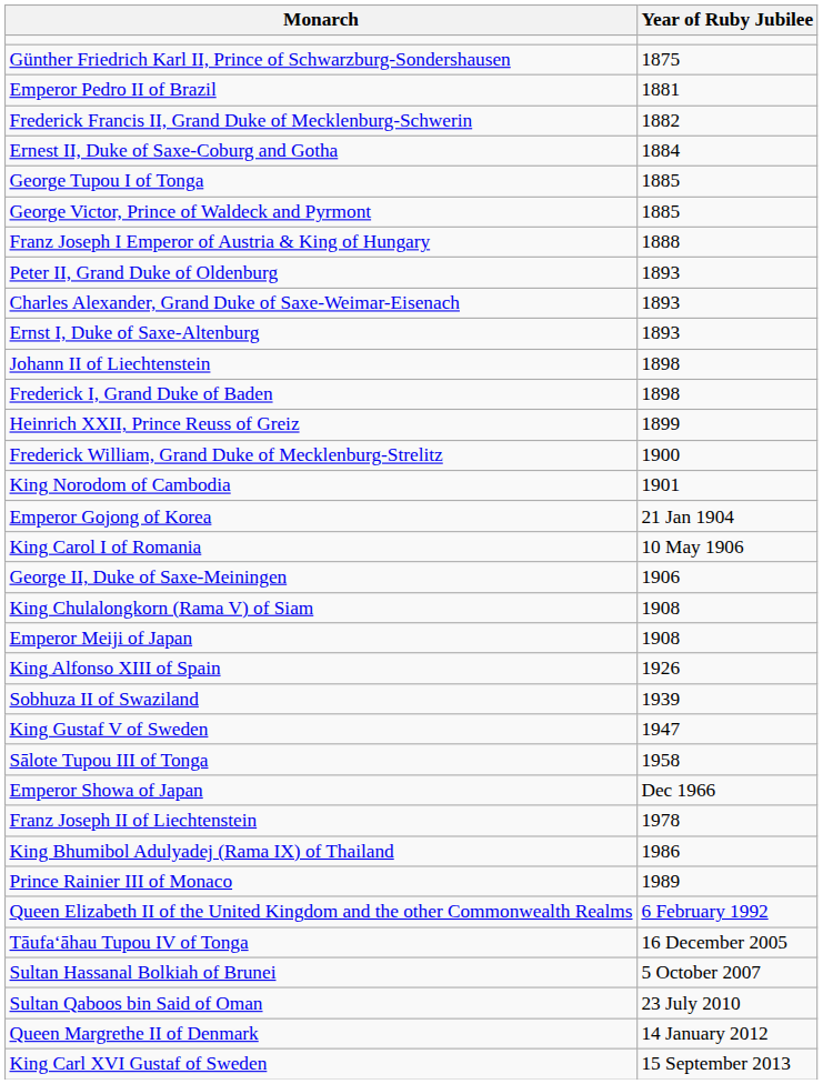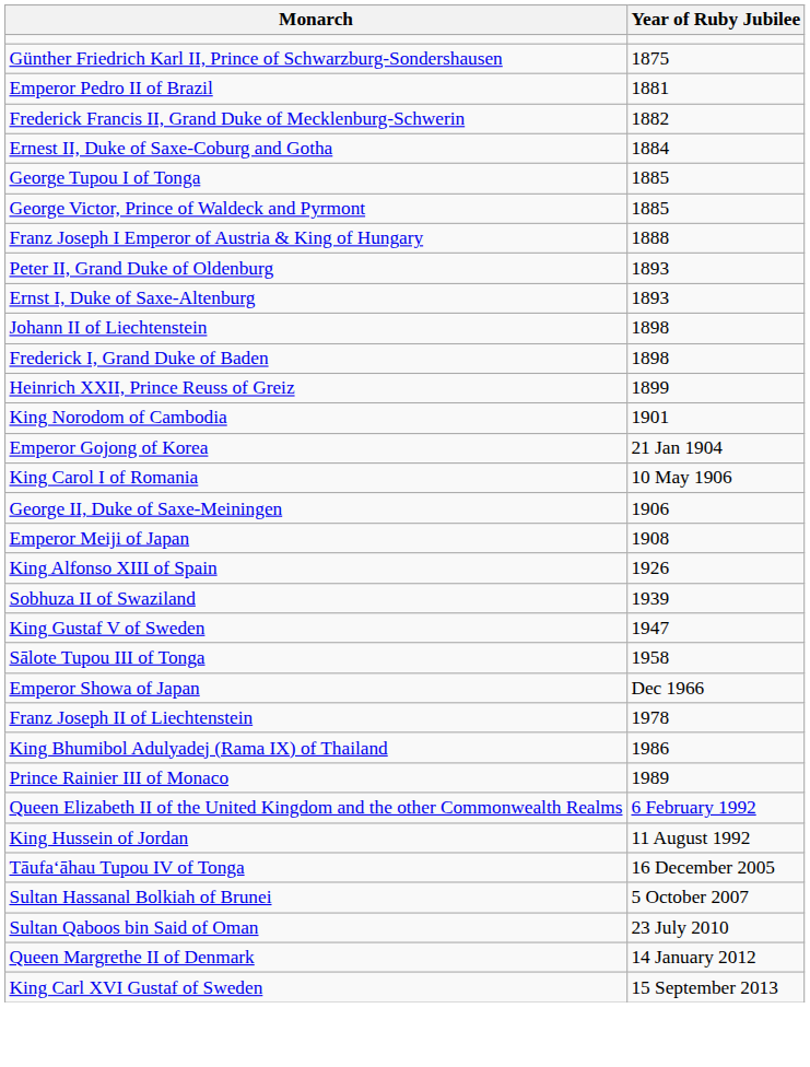- row: Charles Alexander, Grand Duke of Saxe-Weimar-Eisenach | 1893
- row: Frederick William, Grand Duke of Mecklenburg-Strelitz | 1900
- row: King Chulalongkorn (Rama V) of Siam | 1908
+ row: King Hussein of Jordan | 11 August 1992
